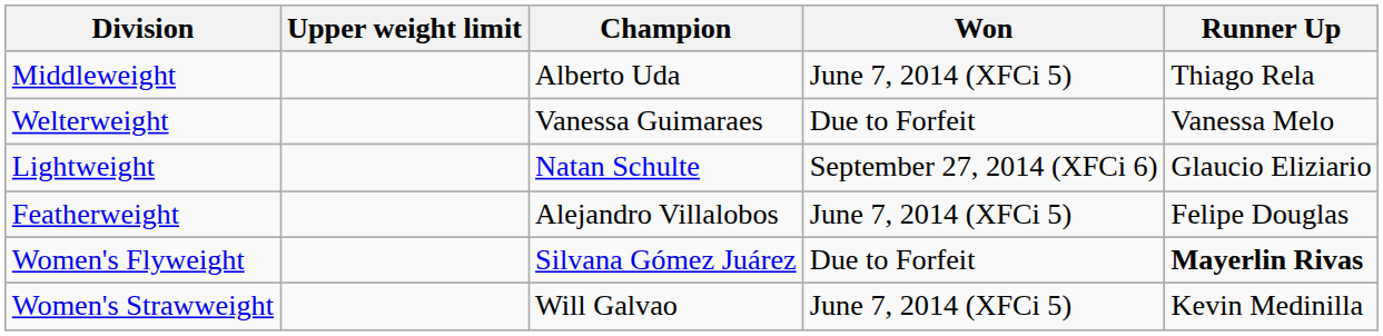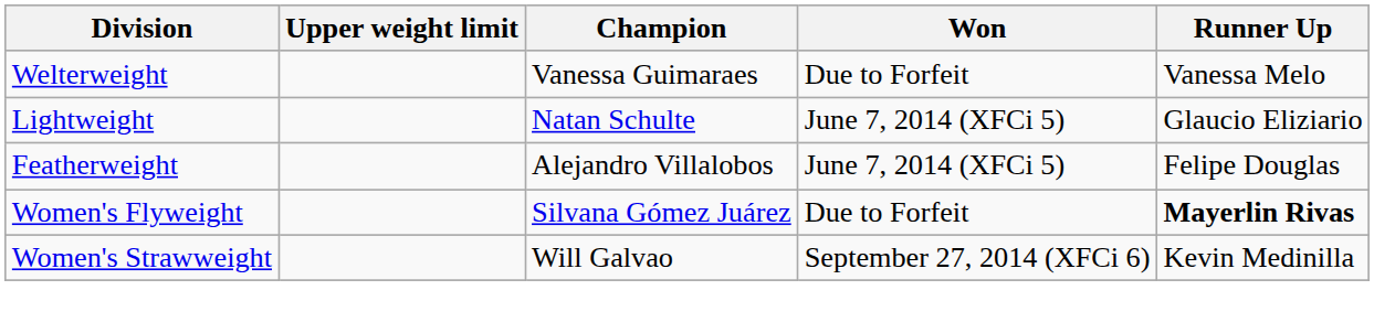- row: Middleweight | Alberto Uda | June 7, 2014 (XFCi 5) | Thiago Rela
Lightweight | Won: September 27, 2014 (XFCi 6) -> June 7, 2014 (XFCi 5)
Women's Strawweight | Won: June 7, 2014 (XFCi 5) -> September 27, 2014 (XFCi 6)
